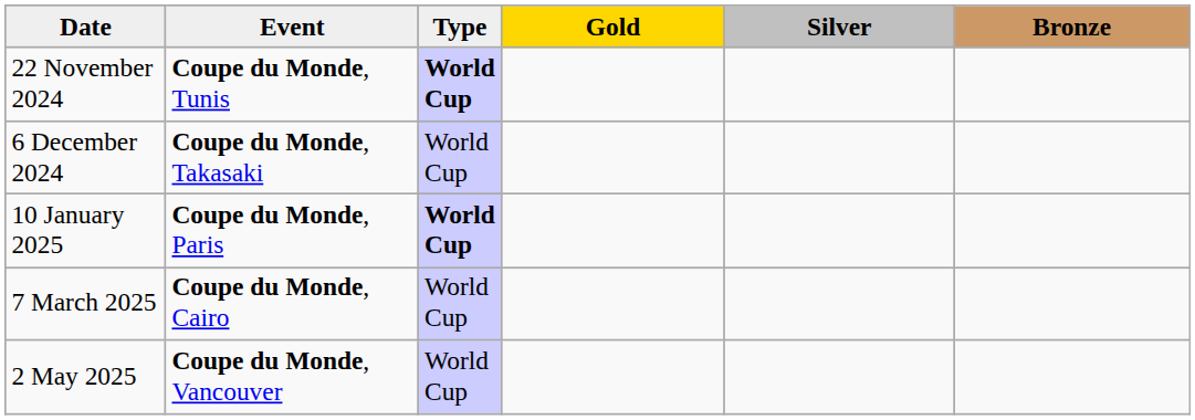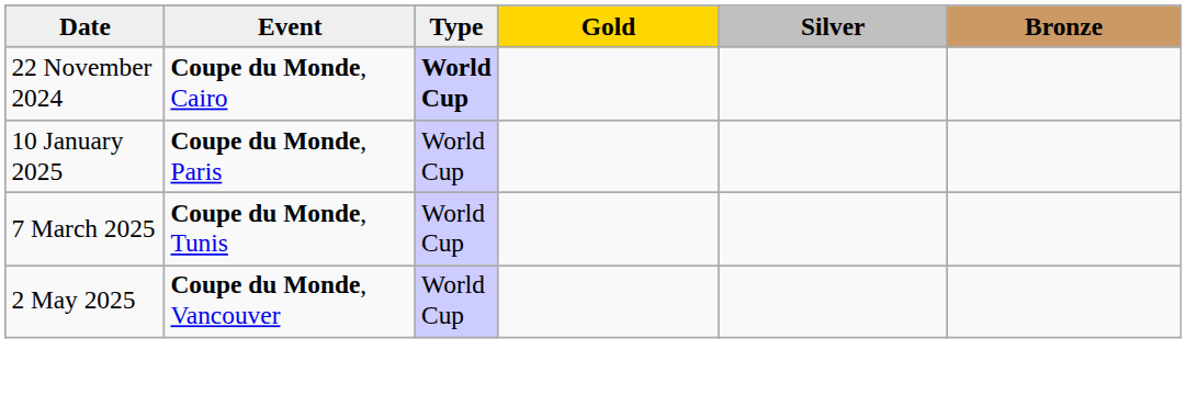22 November 2024 | Event: Coupe du Monde, Tunis -> Coupe du Monde, Cairo
- row: 6 December 2024 | Coupe du Monde, Takasaki | World Cup
10 January 2025 | Type: bold -> normal
7 March 2025 | Event: Coupe du Monde, Cairo -> Coupe du Monde, Tunis
